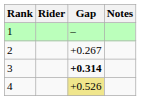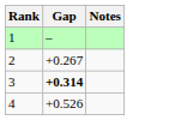- column: Rider
4 | Gap: khaki background -> no background
